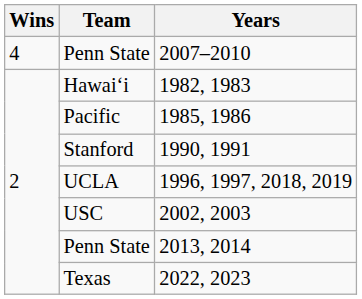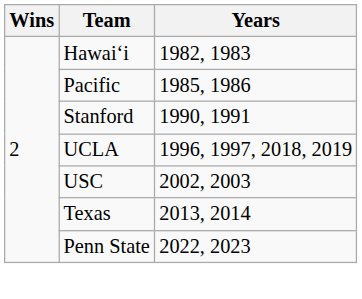- row: 4 | Penn State | 2007–2010
2013, 2014 | Team: Penn State -> Texas
2022, 2023 | Team: Texas -> Penn State
